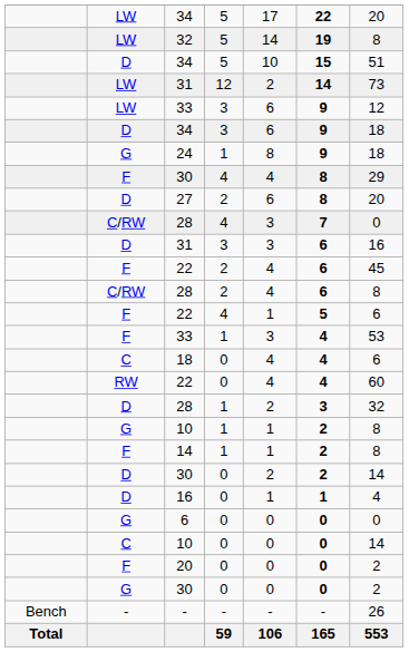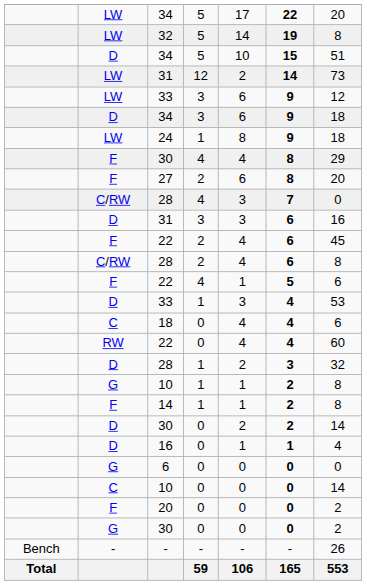24 | column 2: G -> LW
27 | column 2: D -> F
33 / 1 | column 2: F -> D
